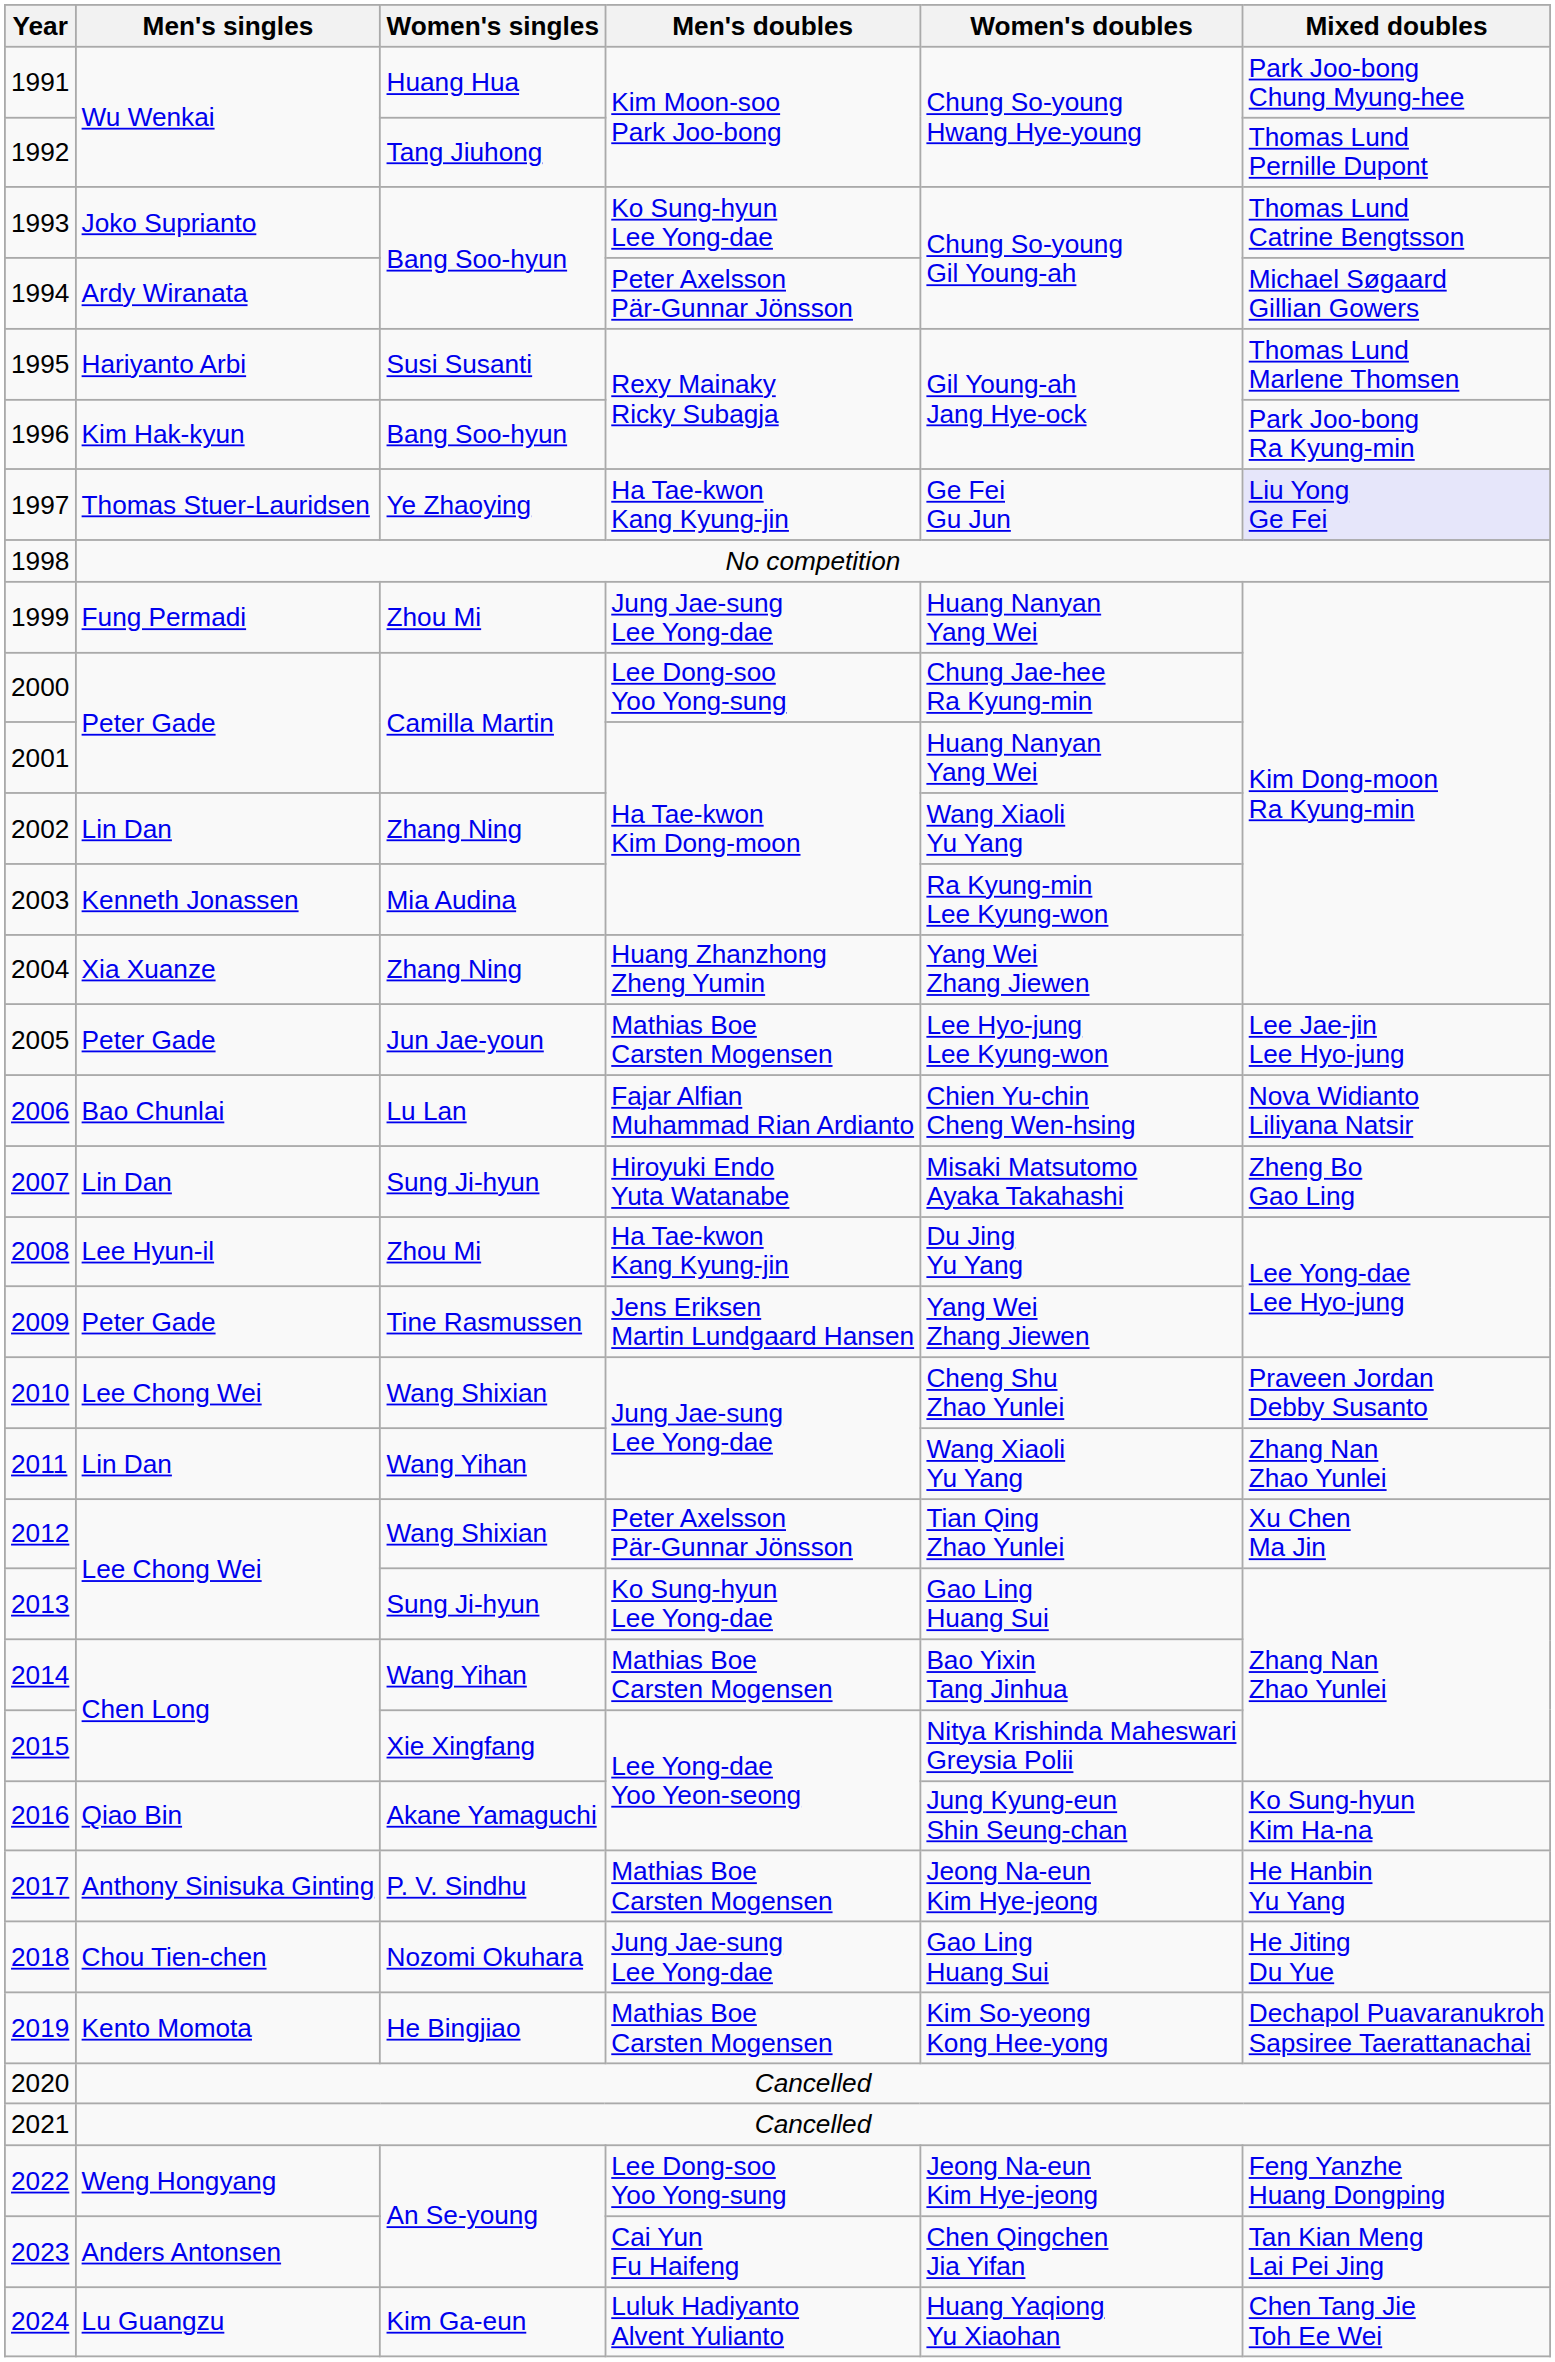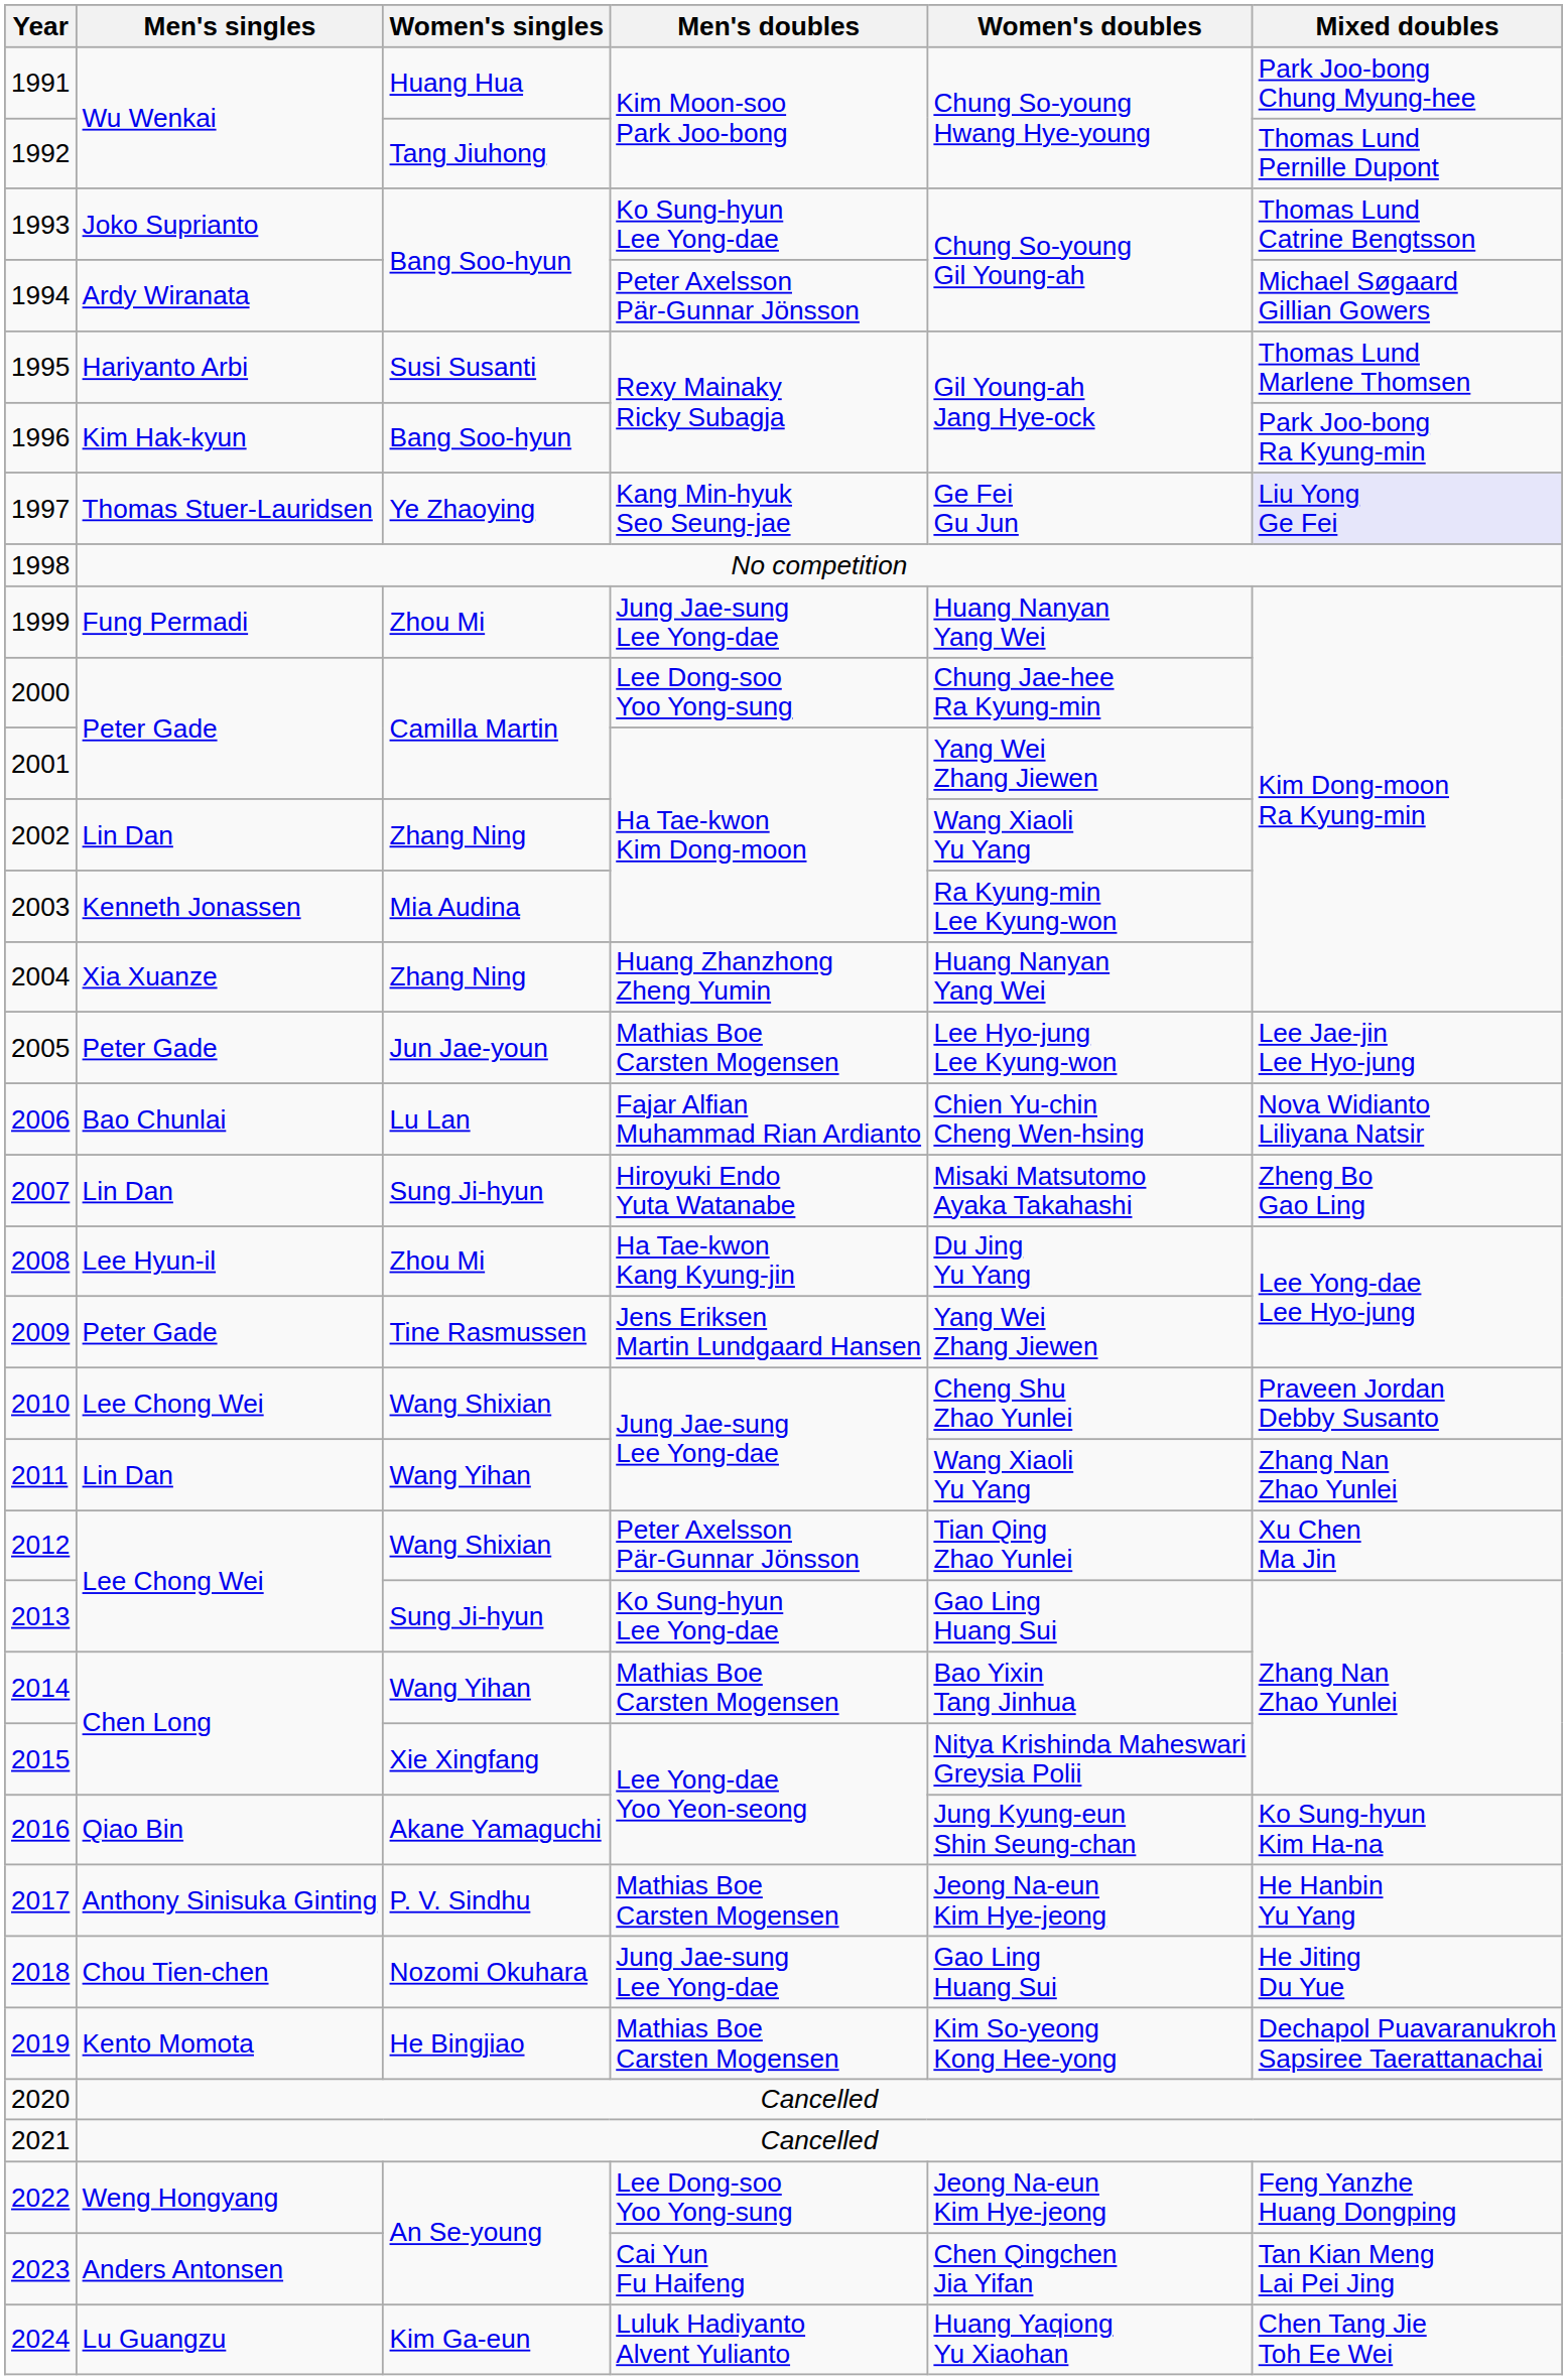1997 | Men's doubles: Ha Tae-kwon Kang Kyung-jin -> Kang Min-hyuk Seo Seung-jae
2001 | Women's doubles: Huang Nanyan Yang Wei -> Yang Wei Zhang Jiewen
2004 | Women's doubles: Yang Wei Zhang Jiewen -> Huang Nanyan Yang Wei
